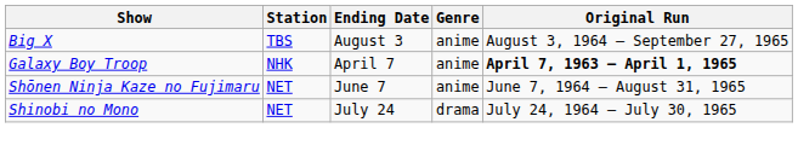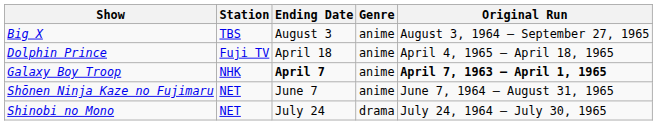+ row: Dolphin Prince | Fuji TV | April 18 | anime | April 4, 1965 – April 18, 1965
Galaxy Boy Troop | Ending Date: normal -> bold
